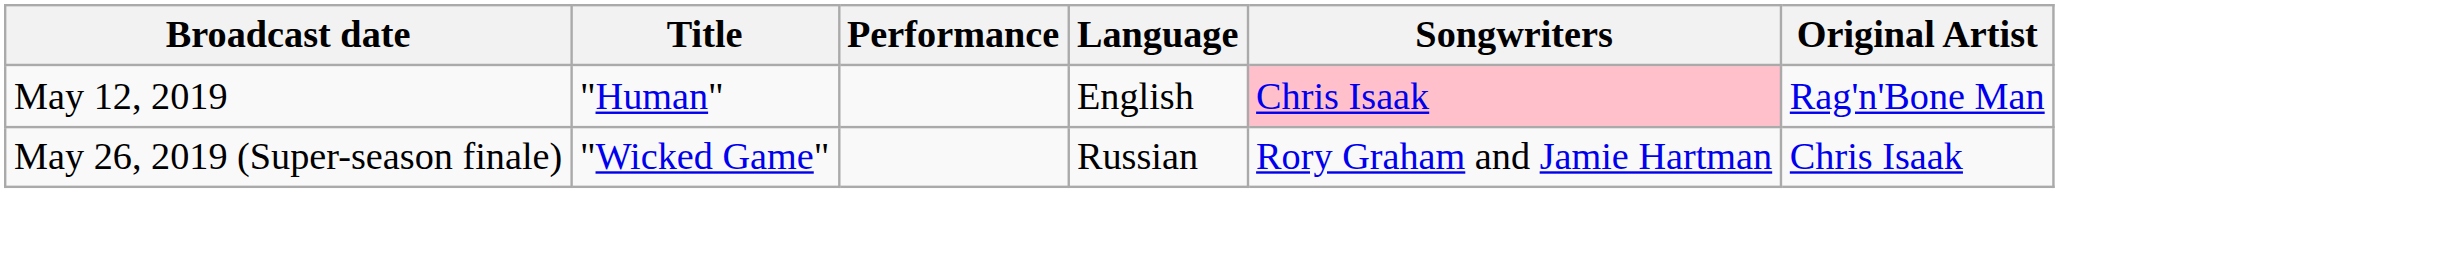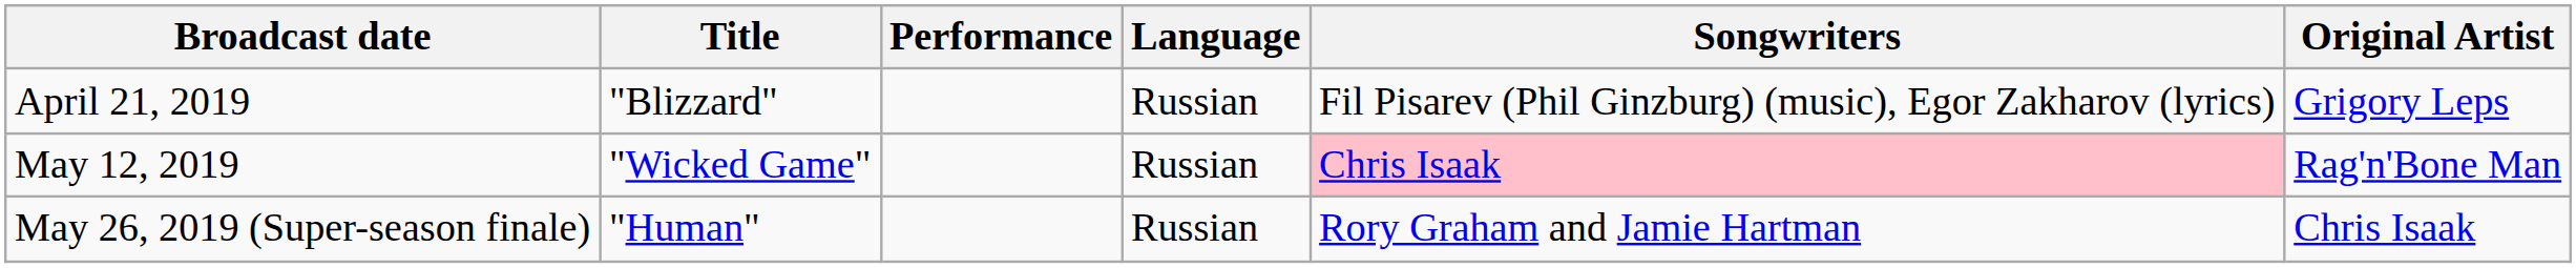+ row: April 21, 2019 | "Blizzard" | Russian | Fil Pisarev (Phil Ginzburg) (music), Egor Zakharov (lyrics) | Grigory Leps
May 12, 2019 | Title: "Human" -> "Wicked Game"
May 12, 2019 | Language: English -> Russian
May 26, 2019 (Super-season finale) | Title: "Wicked Game" -> "Human"
